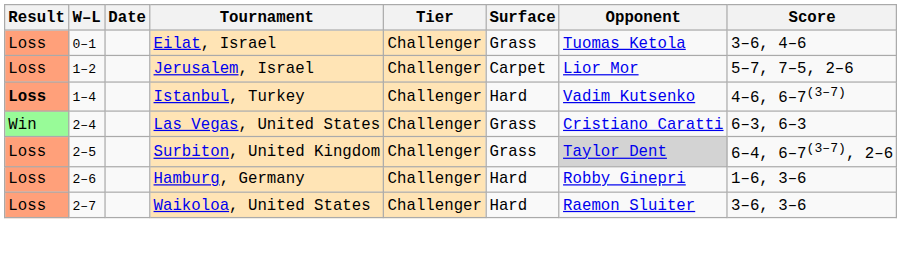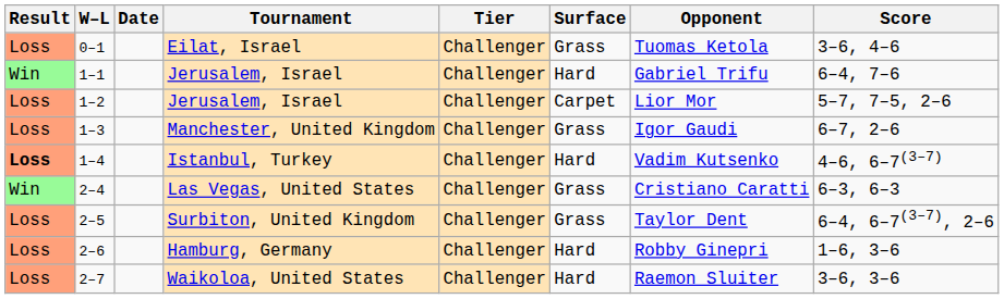+ row: Win | 1–1 | Jerusalem, Israel | Challenger | Hard | Gabriel Trifu | 6–4, 7–6
+ row: Loss | 1–3 | Manchester, United Kingdom | Challenger | Grass | Igor Gaudi | 6–7, 2–6
2–5 | Opponent: lightgrey background -> no background
